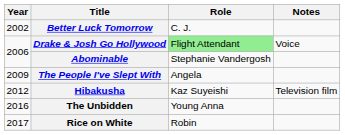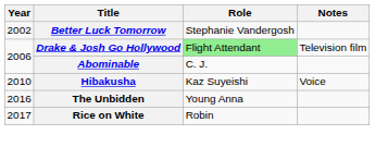Better Luck Tomorrow | Role: C. J. -> Stephanie Vandergosh
Drake & Josh Go Hollywood | Notes: Voice -> Television film
Abominable | Role: Stephanie Vandergosh -> C. J.
- row: 2009 | The People I've Slept With | Angela
Hibakusha | Year: 2012 -> 2010
Hibakusha | Notes: Television film -> Voice
